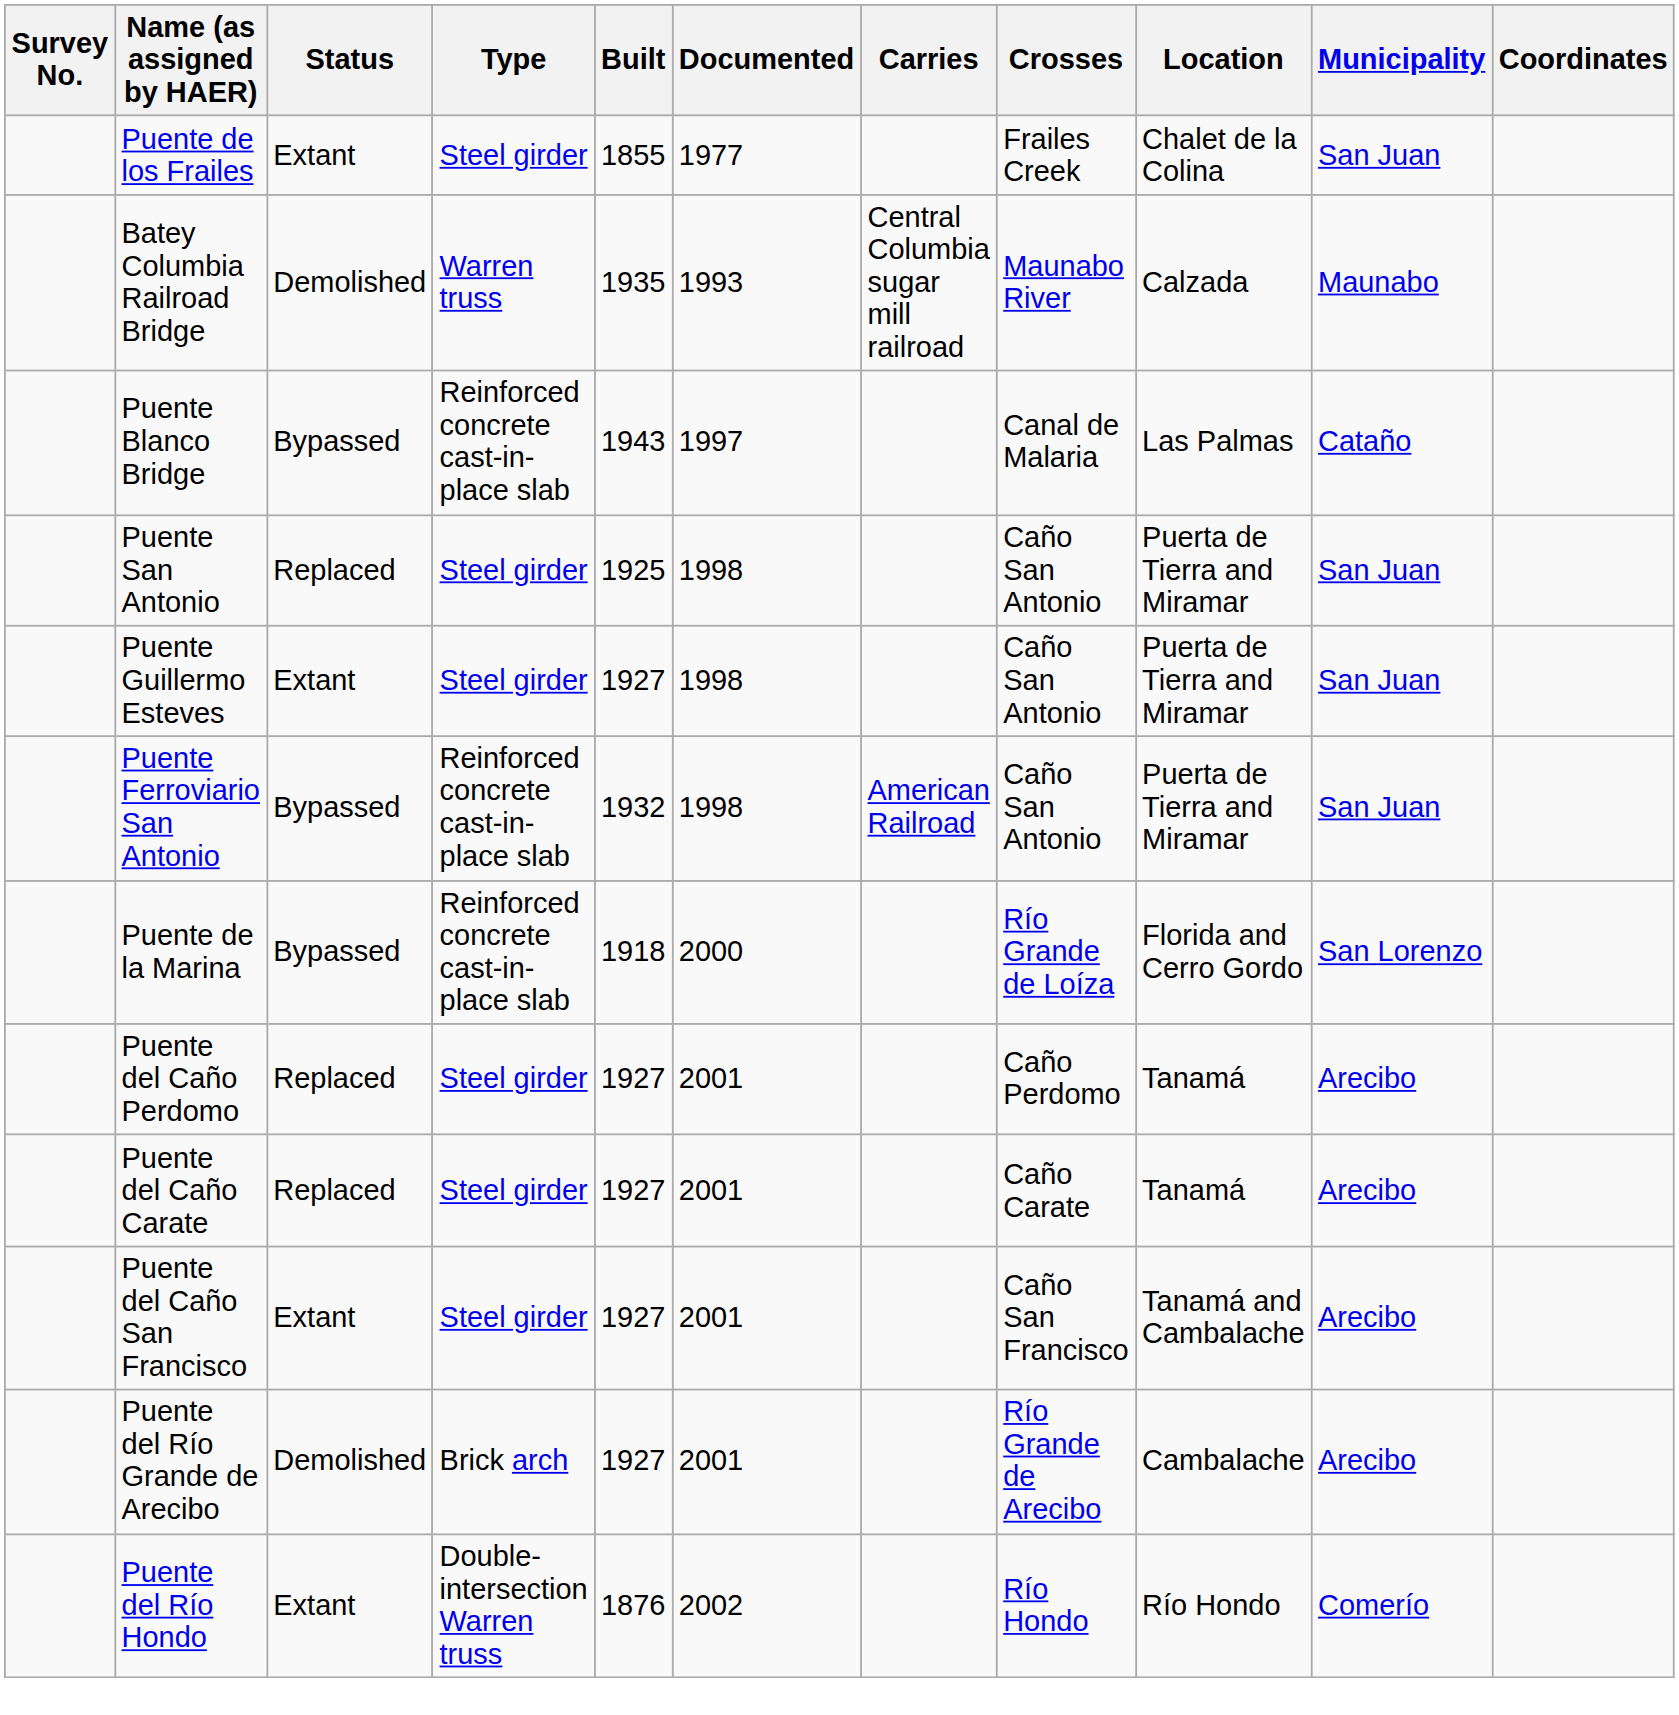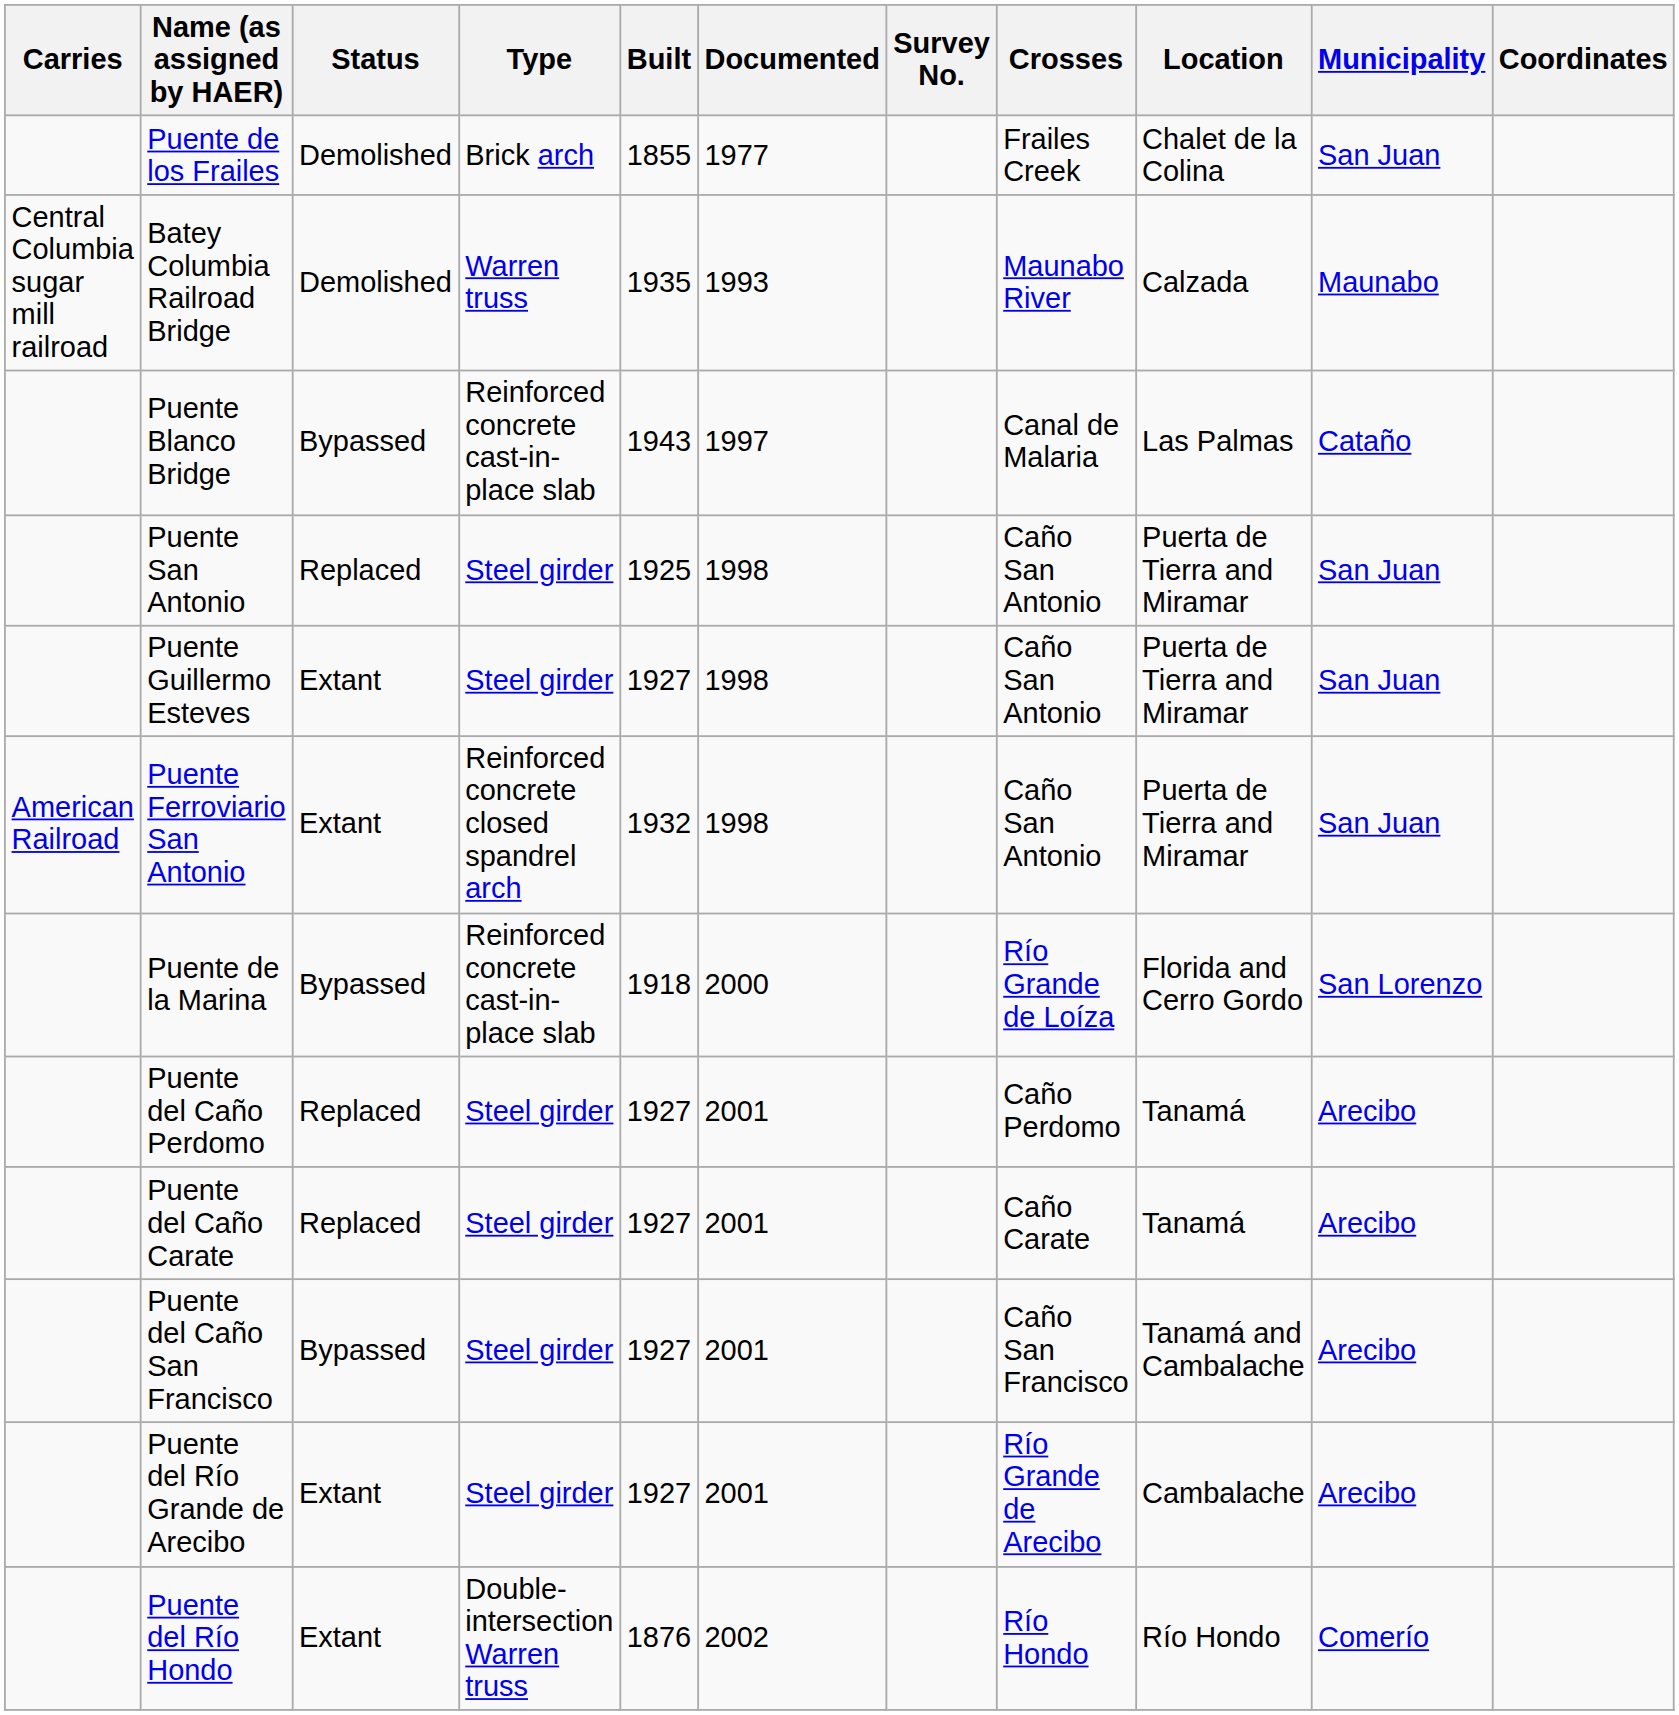columns swapped: Survey No. <-> Carries
Puente de los Frailes | Status: Extant -> Demolished
Puente de los Frailes | Type: Steel girder -> Brick arch
Puente Ferroviario San Antonio | Status: Bypassed -> Extant
Puente Ferroviario San Antonio | Type: Reinforced concrete cast-in-place slab -> Reinforced concrete closed spandrel arch
Puente del Caño San Francisco | Status: Extant -> Bypassed
Puente del Río Grande de Arecibo | Status: Demolished -> Extant
Puente del Río Grande de Arecibo | Type: Brick arch -> Steel girder
